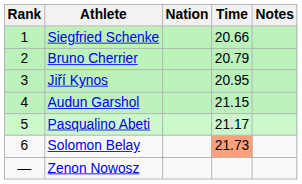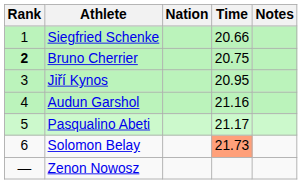Bruno Cherrier | Rank: normal -> bold
Bruno Cherrier | Time: 20.79 -> 20.75
Audun Garshol | Time: 21.15 -> 21.16
